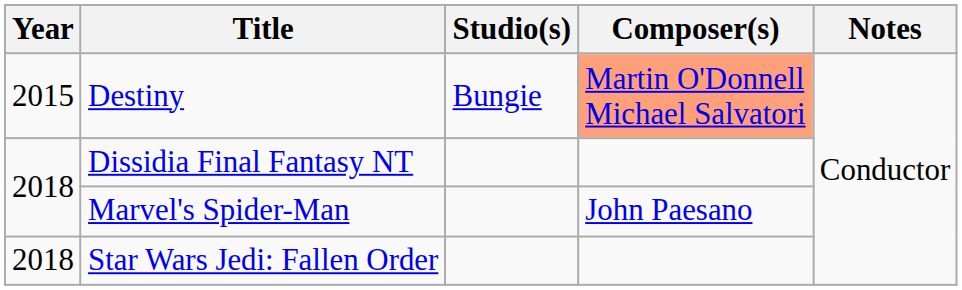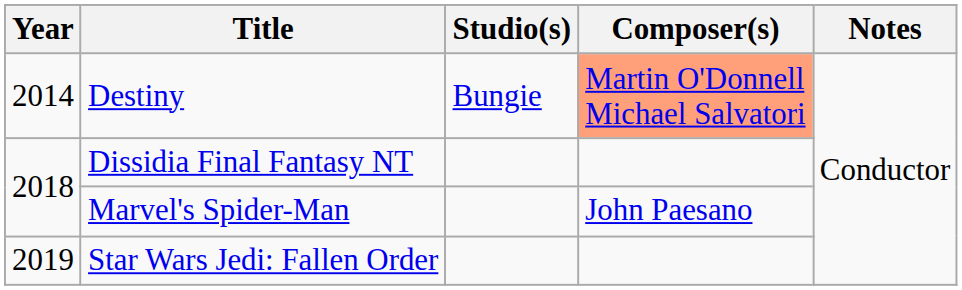Destiny | Year: 2015 -> 2014
Star Wars Jedi: Fallen Order | Year: 2018 -> 2019
